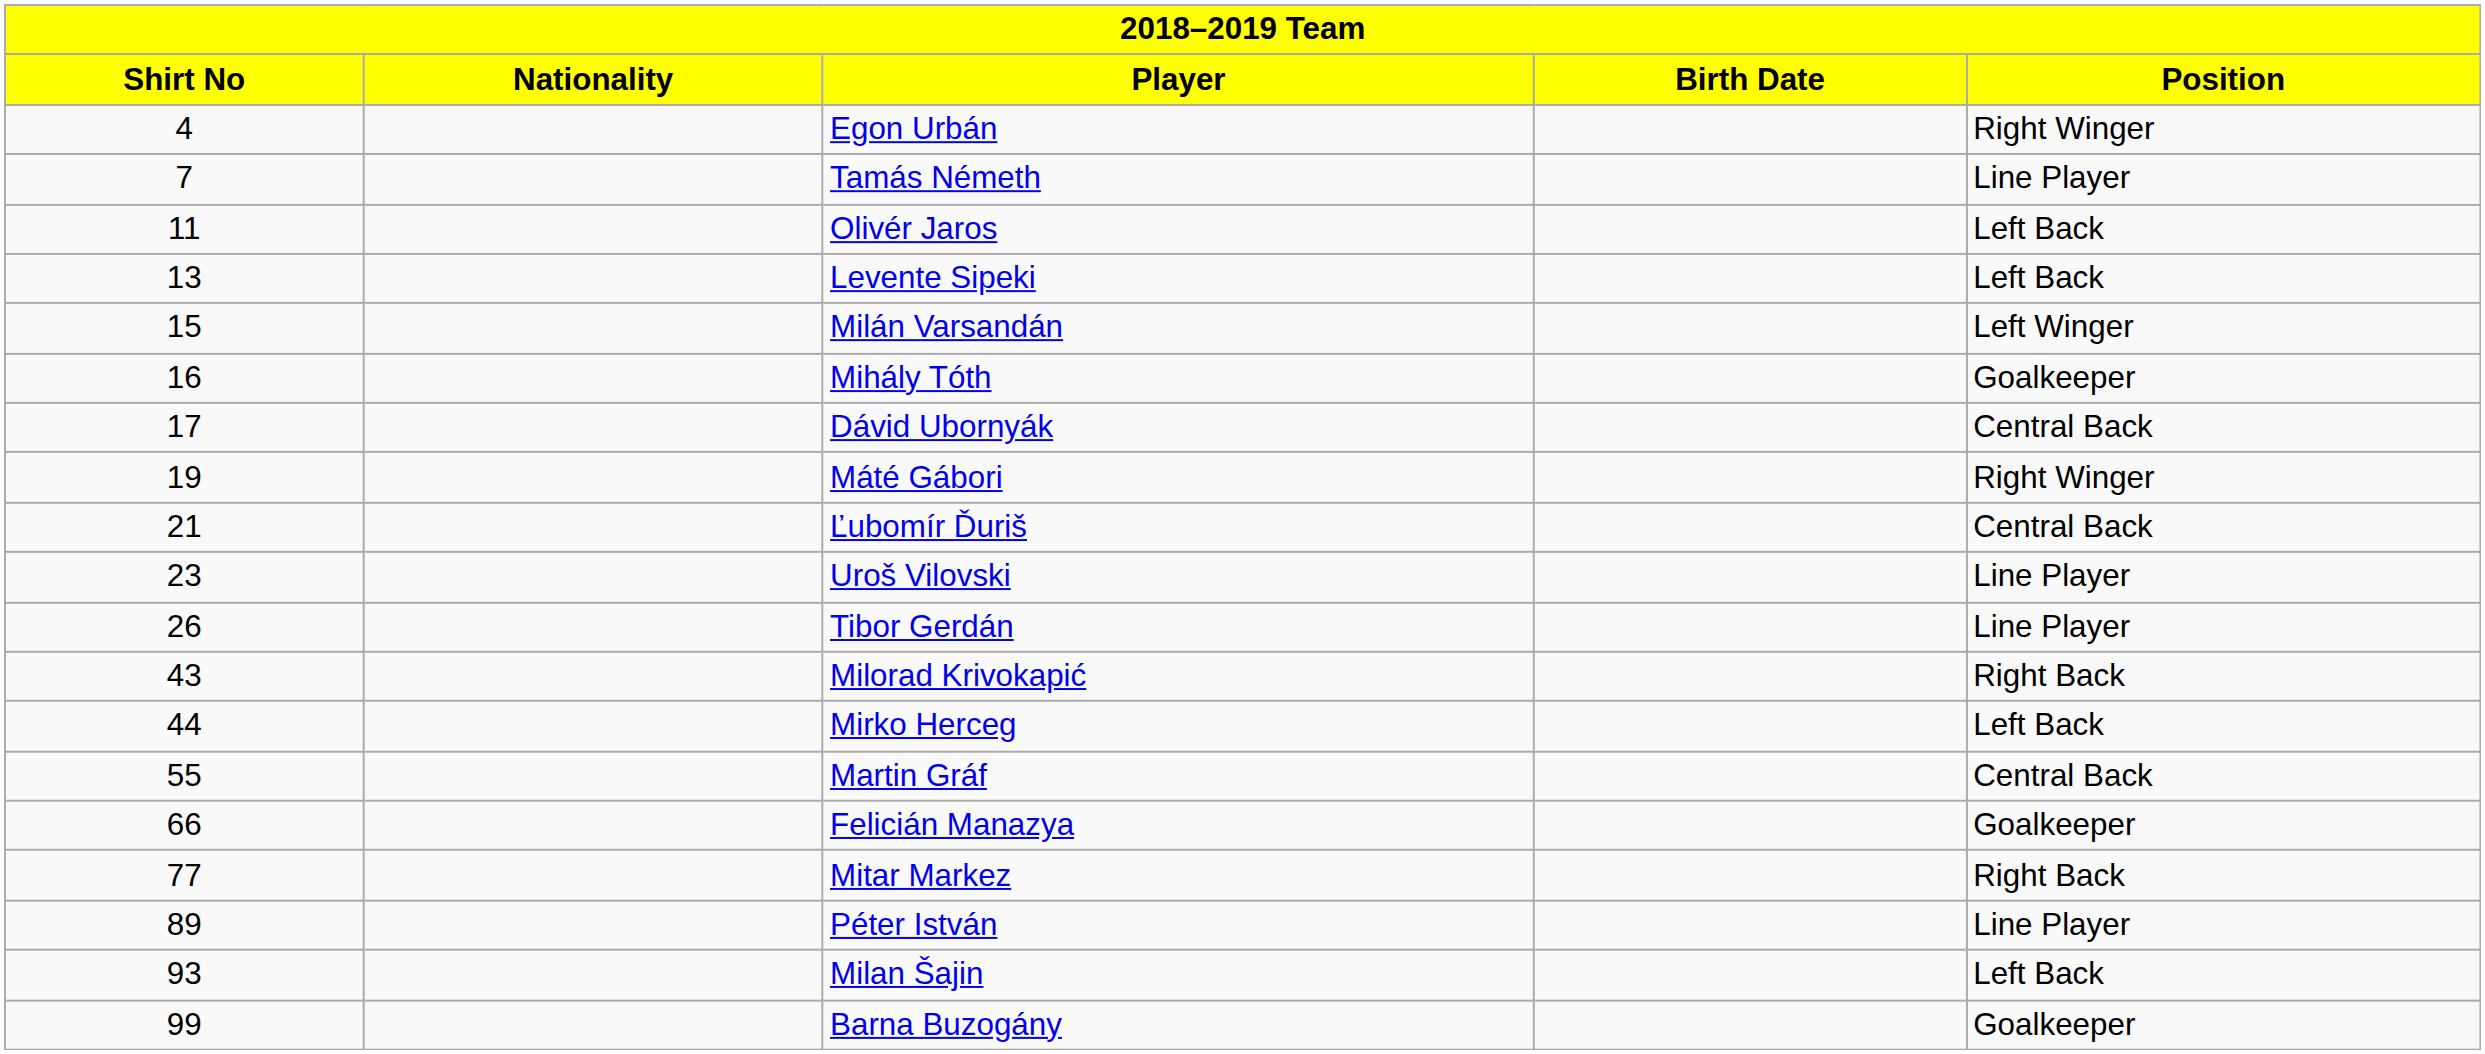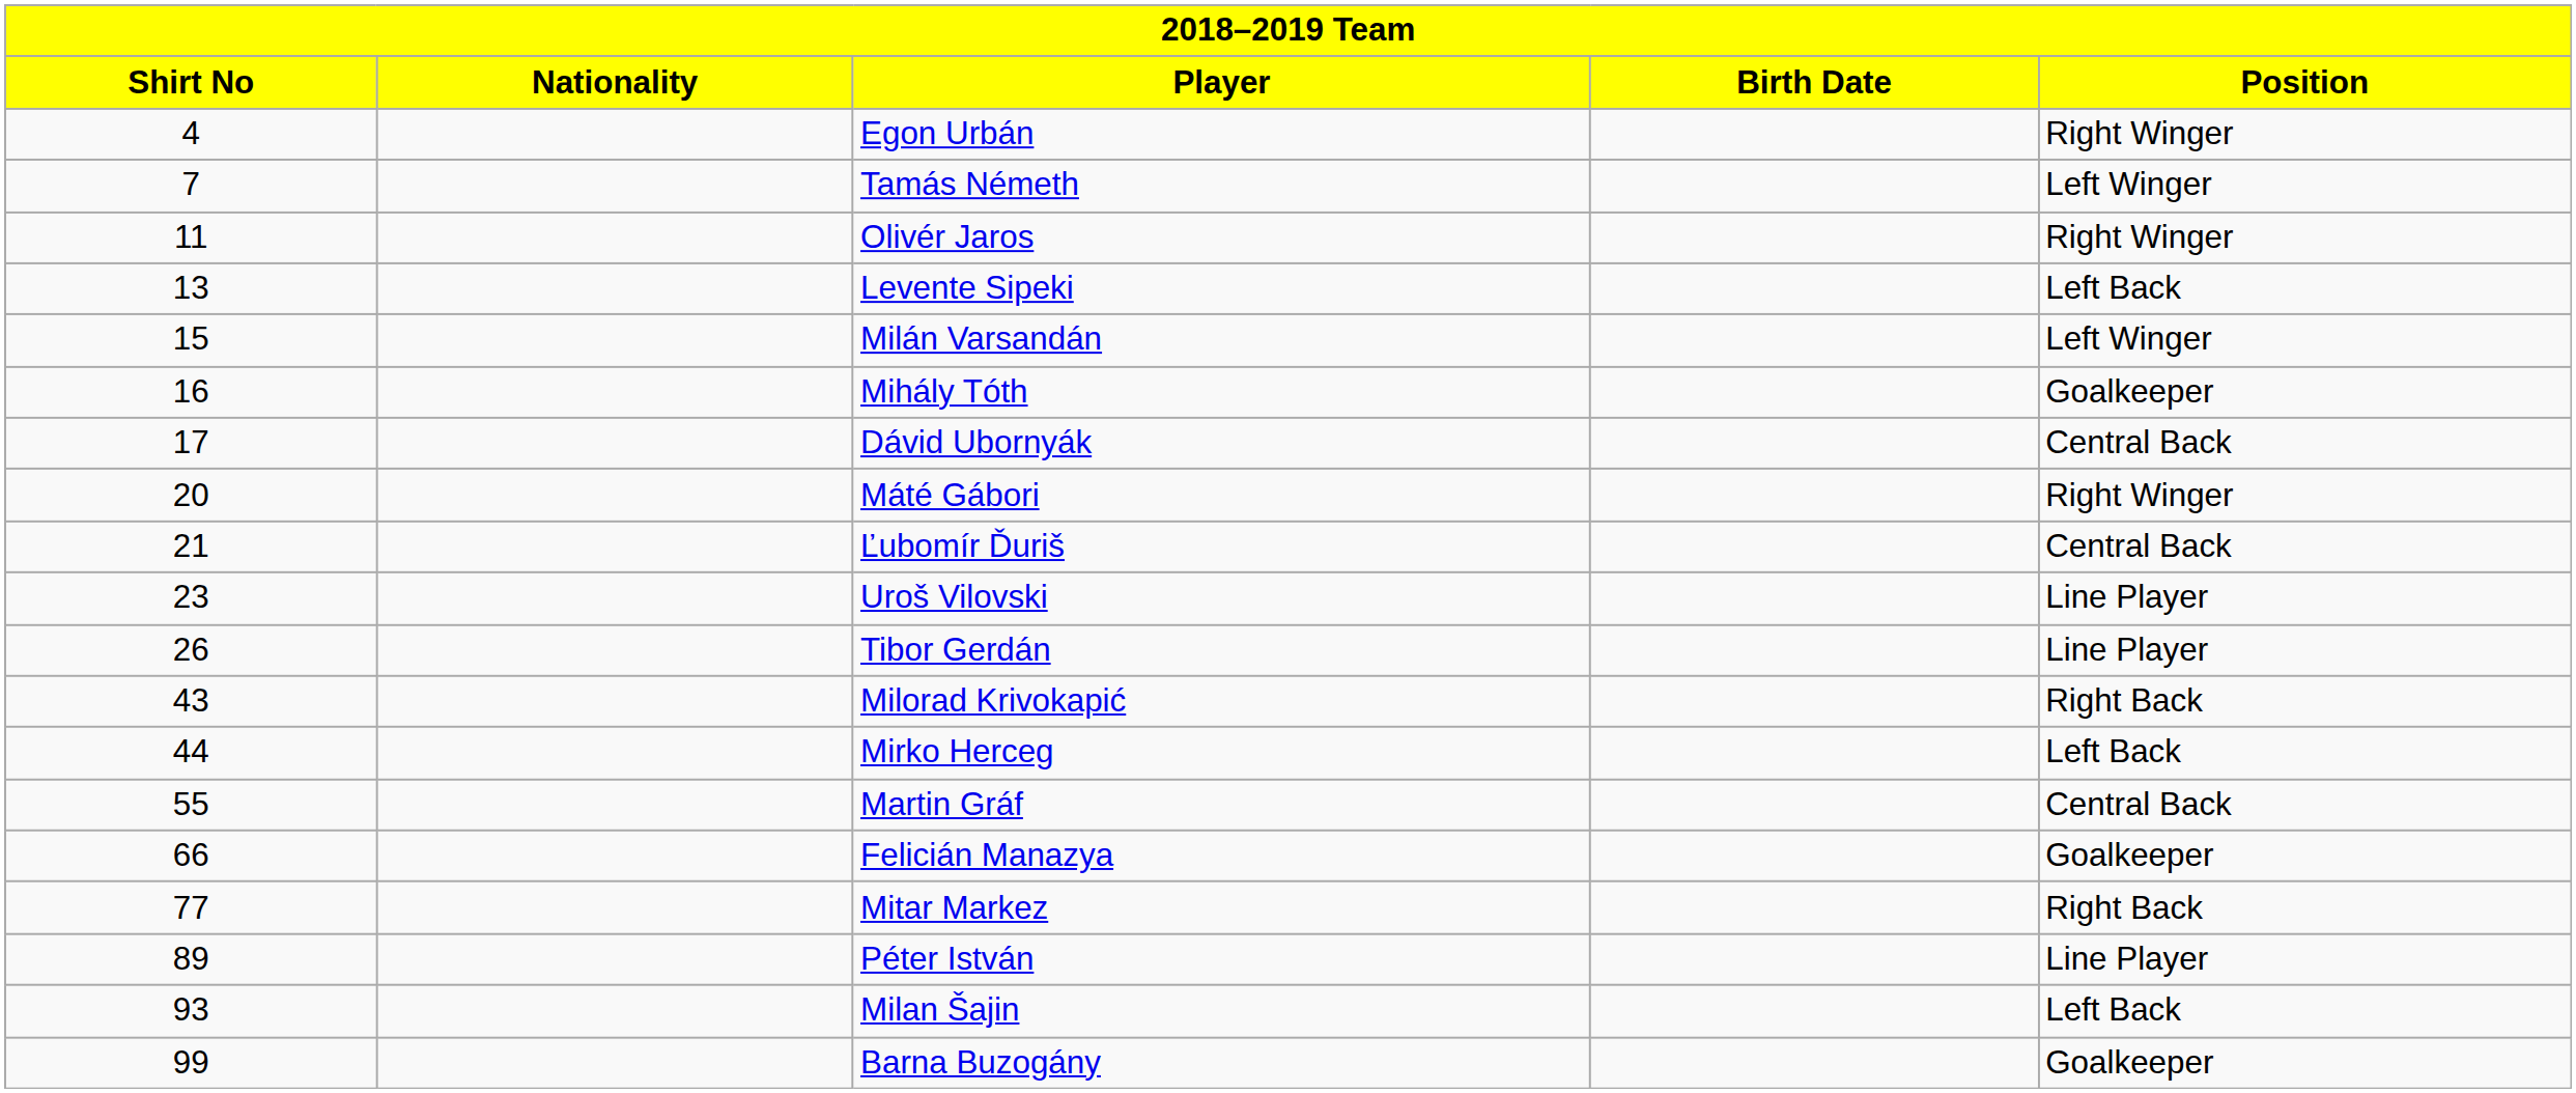Tamás Németh | Position: Line Player -> Left Winger
Olivér Jaros | Position: Left Back -> Right Winger
Máté Gábori | Shirt No: 19 -> 20
